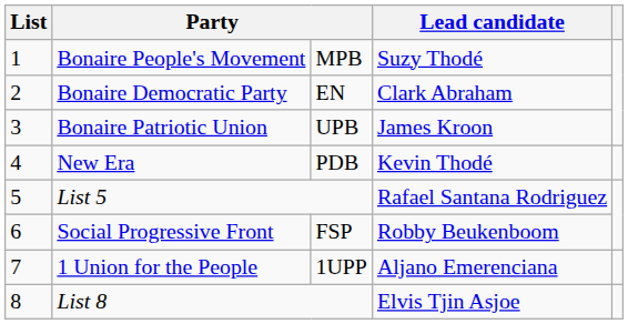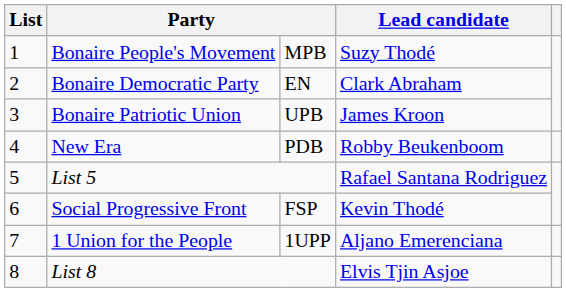New Era | Lead candidate: Kevin Thodé -> Robby Beukenboom
Social Progressive Front | Lead candidate: Robby Beukenboom -> Kevin Thodé
